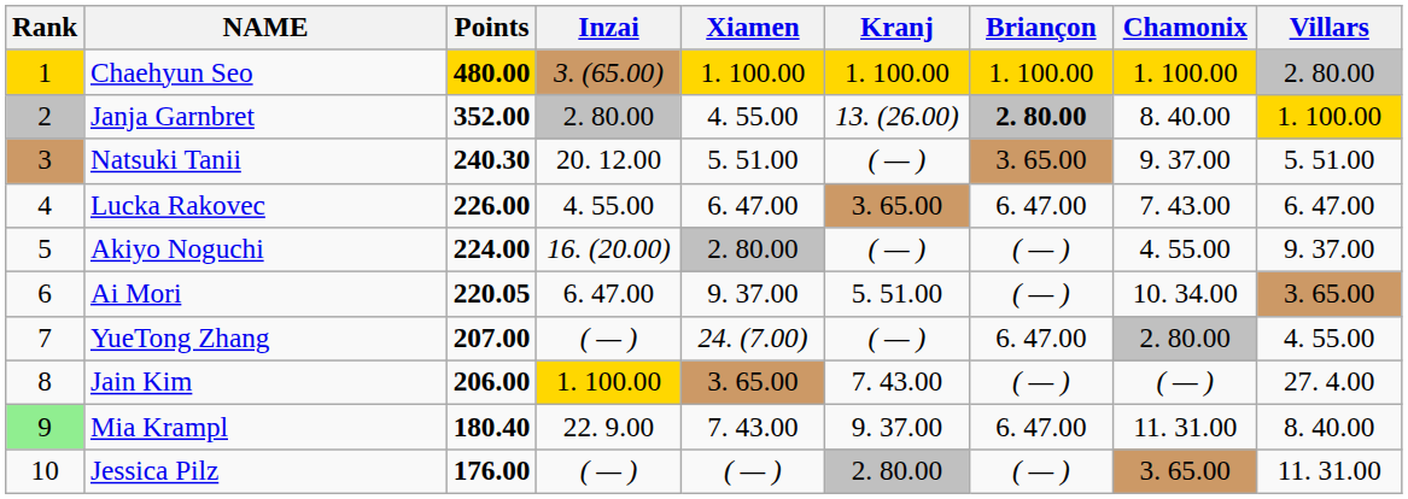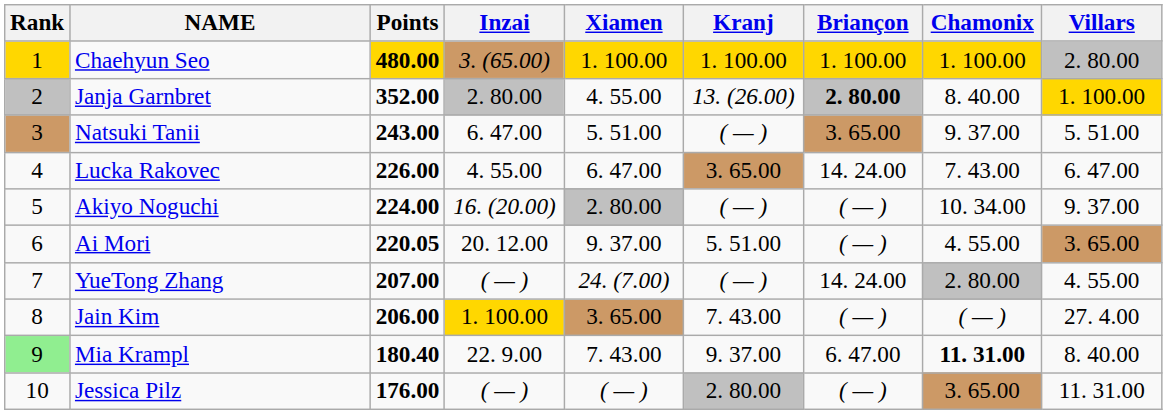Natsuki Tanii | Points: 240.30 -> 243.00
Natsuki Tanii | Inzai: 20. 12.00 -> 6. 47.00
Lucka Rakovec | Briançon: 6. 47.00 -> 14. 24.00
Akiyo Noguchi | Chamonix: 4. 55.00 -> 10. 34.00
Ai Mori | Inzai: 6. 47.00 -> 20. 12.00
Ai Mori | Chamonix: 10. 34.00 -> 4. 55.00
YueTong Zhang | Briançon: 6. 47.00 -> 14. 24.00
Mia Krampl | Chamonix: normal -> bold
